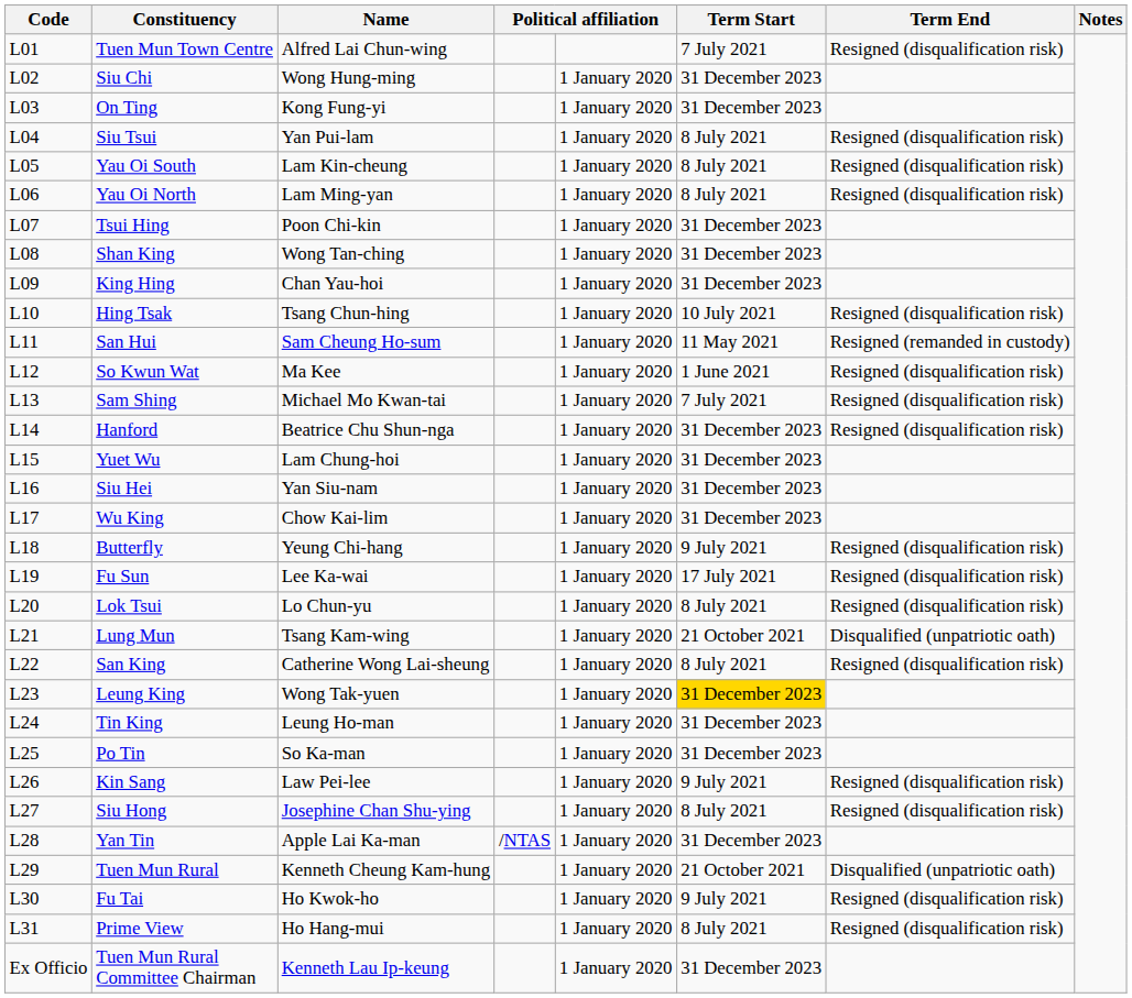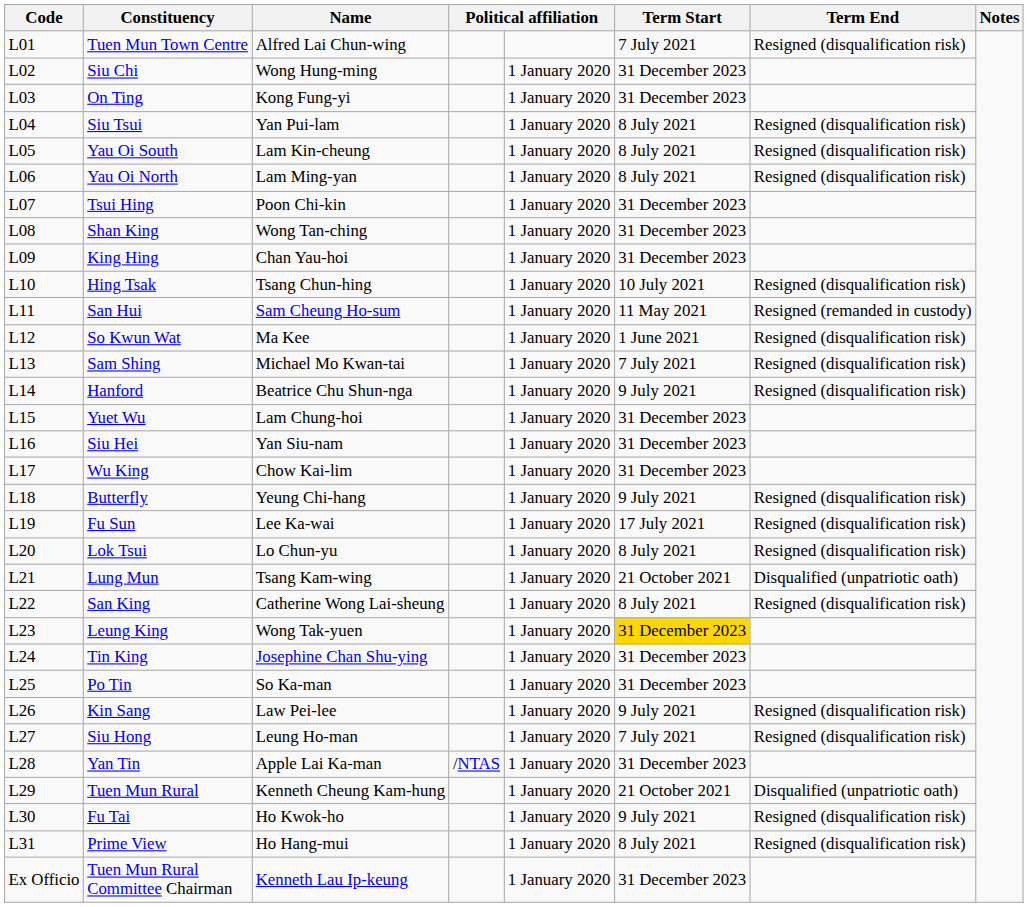Hanford | Term Start: 31 December 2023 -> 9 July 2021
Tin King | Name: Leung Ho-man -> Josephine Chan Shu-ying
Siu Hong | Name: Josephine Chan Shu-ying -> Leung Ho-man
Siu Hong | Term Start: 8 July 2021 -> 7 July 2021
